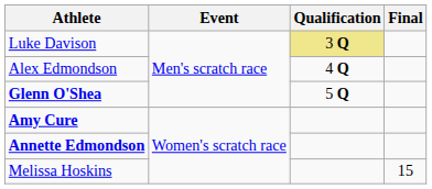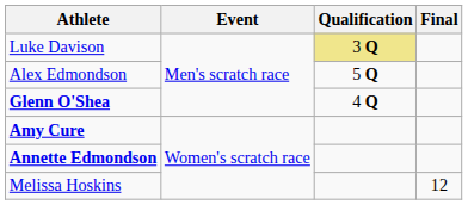Alex Edmondson | Qualification: 4 Q -> 5 Q
Glenn O'Shea | Qualification: 5 Q -> 4 Q
Melissa Hoskins | Final: 15 -> 12
